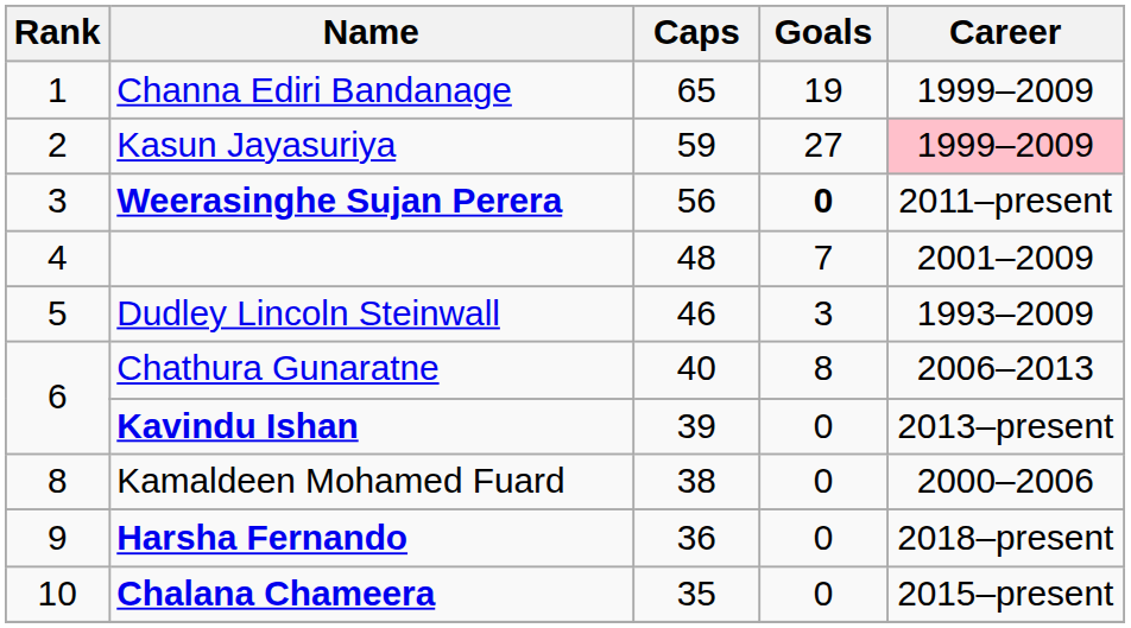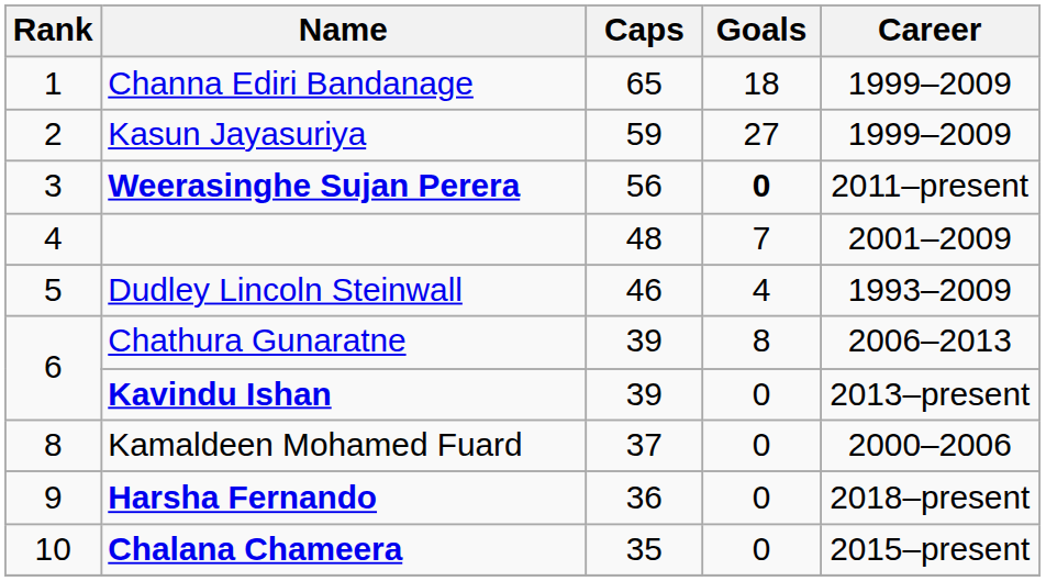Channa Ediri Bandanage | Goals: 19 -> 18
Kasun Jayasuriya | Career: pink background -> no background
Dudley Lincoln Steinwall | Goals: 3 -> 4
Chathura Gunaratne | Caps: 40 -> 39
Kamaldeen Mohamed Fuard | Caps: 38 -> 37
